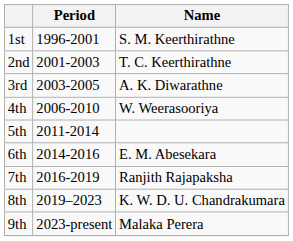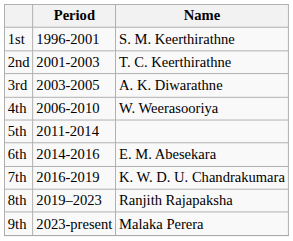7th | Name: Ranjith Rajapaksha -> K. W. D. U. Chandrakumara
8th | Name: K. W. D. U. Chandrakumara -> Ranjith Rajapaksha
